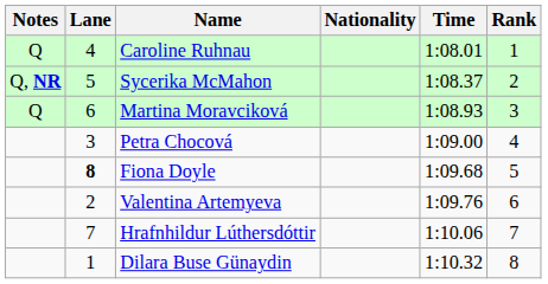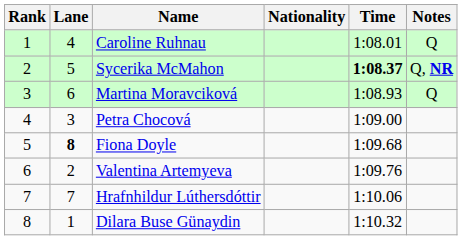columns swapped: Rank <-> Notes
Sycerika McMahon | Time: normal -> bold
